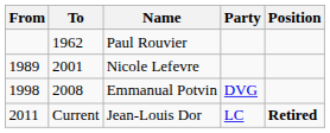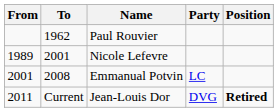Emmanual Potvin | From: 1998 -> 2001
Emmanual Potvin | Party: DVG -> LC
Jean-Louis Dor | Party: LC -> DVG
